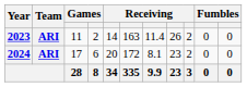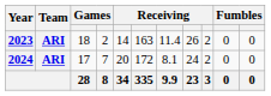2023 | column 3: 11 -> 18
2024 | column 4: 6 -> 7
2024 | column 8: 23 -> 24
